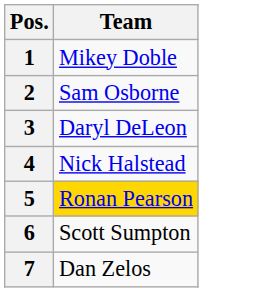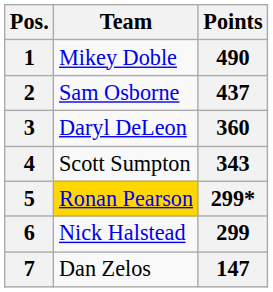+ column: Points | 490 | 437 | 360 | 343 | 299* | 299 | 147
4 | Team: Nick Halstead -> Scott Sumpton
6 | Team: Scott Sumpton -> Nick Halstead
